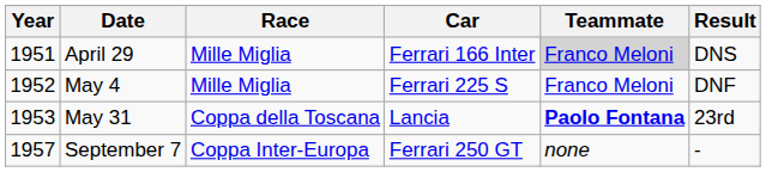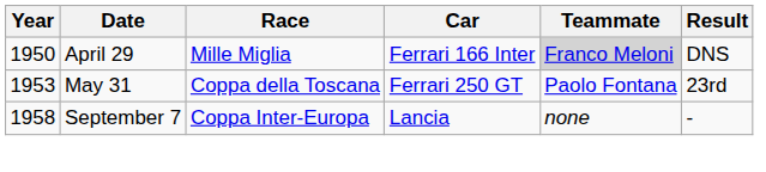April 29 | Year: 1951 -> 1950
- row: 1952 | May 4 | Mille Miglia | Ferrari 225 S | Franco Meloni | DNF
May 31 | Car: Lancia -> Ferrari 250 GT
May 31 | Teammate: bold -> normal
September 7 | Year: 1957 -> 1958
September 7 | Car: Ferrari 250 GT -> Lancia
